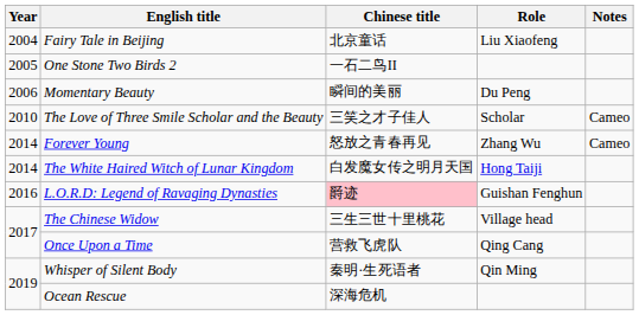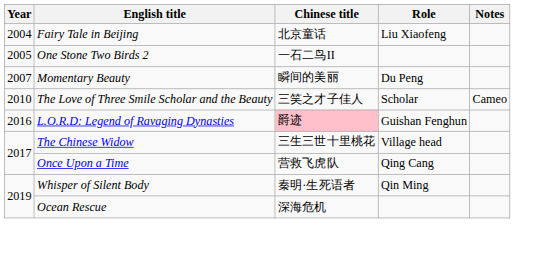Momentary Beauty | Year: 2006 -> 2007
- row: 2014 | Forever Young | 怒放之青春再见 | Zhang Wu | Cameo
- row: 2014 | The White Haired Witch of Lunar Kingdom | 白发魔女传之明月天国 | Hong Taiji
